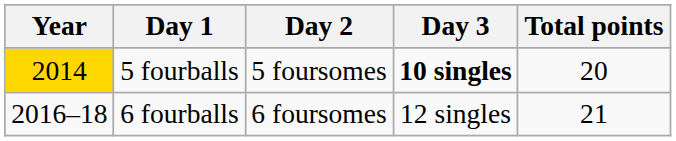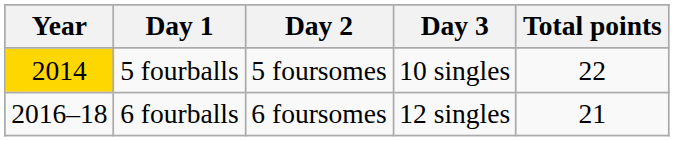5 fourballs | Day 3: bold -> normal
5 fourballs | Total points: 20 -> 22
